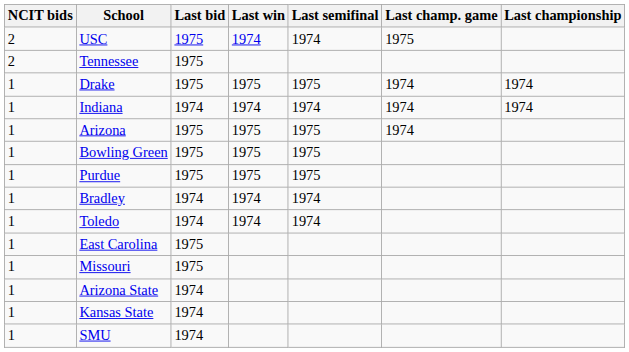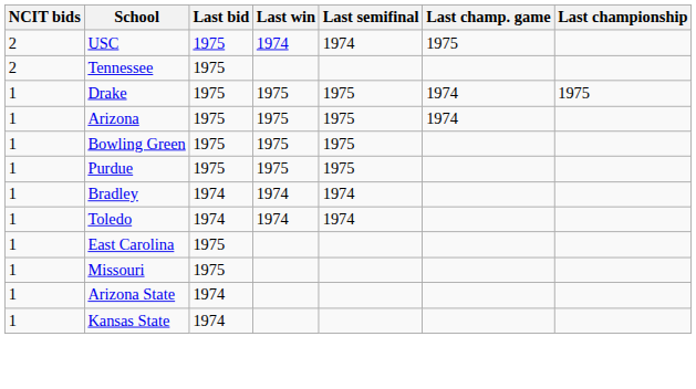Drake | Last championship: 1974 -> 1975
- row: 1 | Indiana | 1974 | 1974 | 1974 | 1974 | 1974
- row: 1 | SMU | 1974
